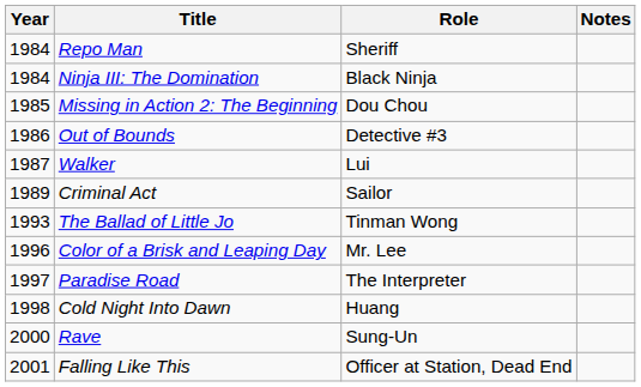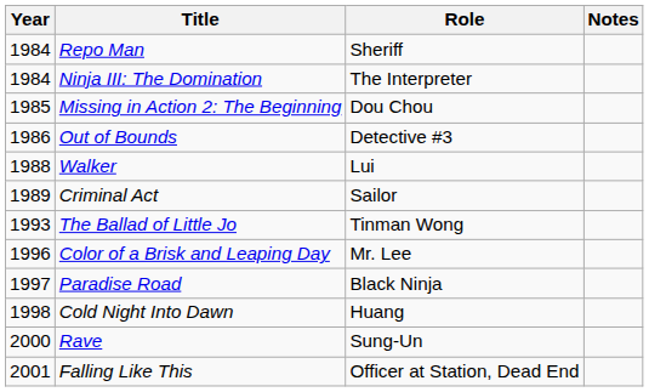Ninja III: The Domination | Role: Black Ninja -> The Interpreter
Walker | Year: 1987 -> 1988
Paradise Road | Role: The Interpreter -> Black Ninja
